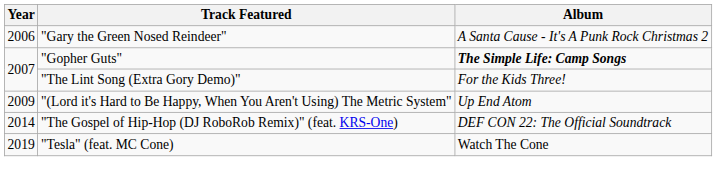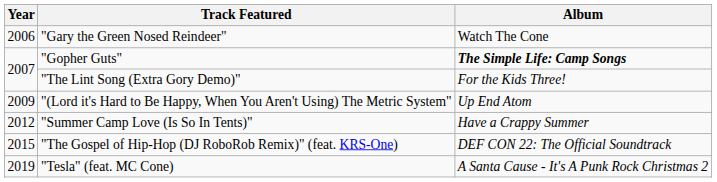"Gary the Green Nosed Reindeer" | Album: A Santa Cause - It's A Punk Rock Christmas 2 -> Watch The Cone
+ row: 2012 | "Summer Camp Love (Is So In Tents)" | Have a Crappy Summer
"The Gospel of Hip-Hop (DJ RoboRob Remix)" (feat. KRS-One) | Year: 2014 -> 2015
"Tesla" (feat. MC Cone) | Album: Watch The Cone -> A Santa Cause - It's A Punk Rock Christmas 2
